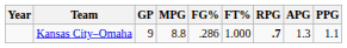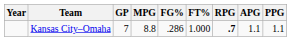Kansas City–Omaha | GP: 9 -> 7
Kansas City–Omaha | APG: 1.3 -> 1.1
